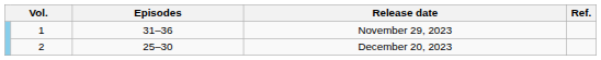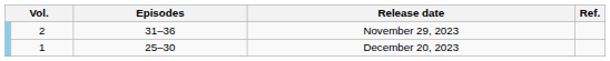November 29, 2023 | column 2: 1 -> 2
December 20, 2023 | column 2: 2 -> 1
